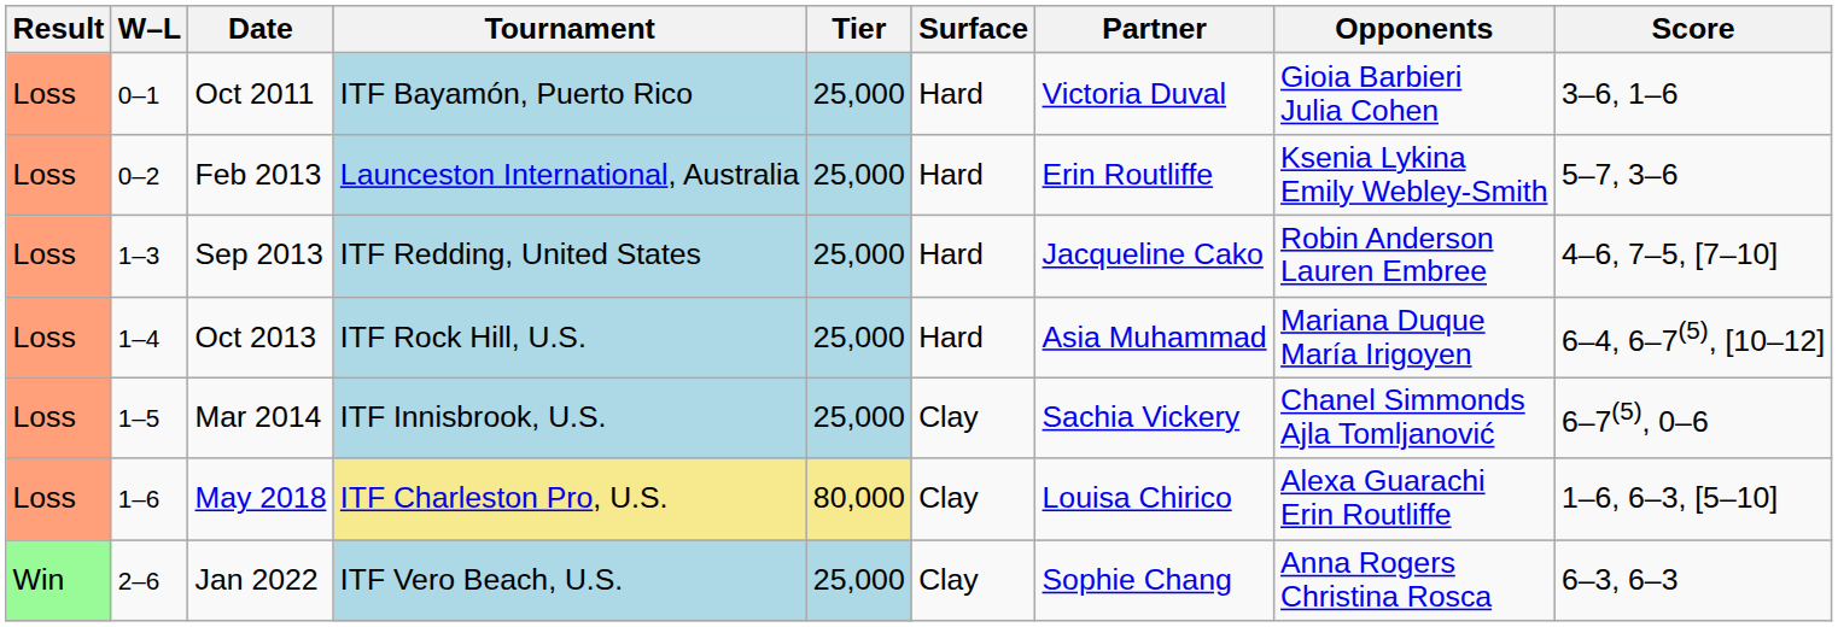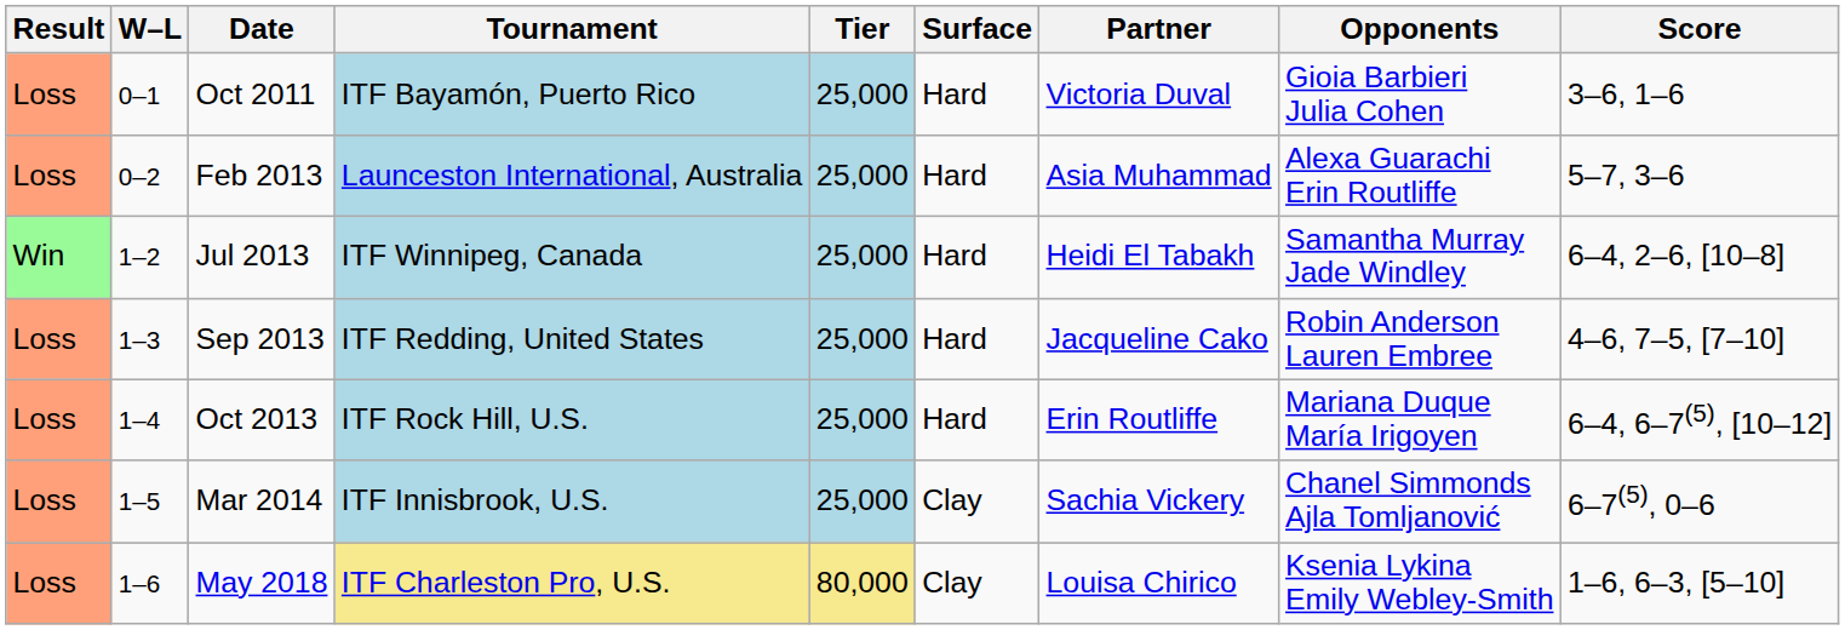Feb 2013 | Partner: Erin Routliffe -> Asia Muhammad
Feb 2013 | Opponents: Ksenia Lykina Emily Webley-Smith -> Alexa Guarachi Erin Routliffe
+ row: Win | 1–2 | Jul 2013 | ITF Winnipeg, Canada | 25,000 | Hard | Heidi El Tabakh | Samantha Murray Jade Windley | 6–4, 2–6, [10–8]
Oct 2013 | Partner: Asia Muhammad -> Erin Routliffe
May 2018 | Opponents: Alexa Guarachi Erin Routliffe -> Ksenia Lykina Emily Webley-Smith
- row: Win | 2–6 | Jan 2022 | ITF Vero Beach, U.S. | 25,000 | Clay | Sophie Chang | Anna Rogers Christina Rosca | 6–3, 6–3
